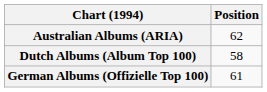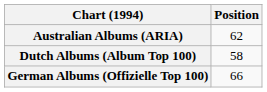German Albums (Offizielle Top 100) | Position: 61 -> 66
